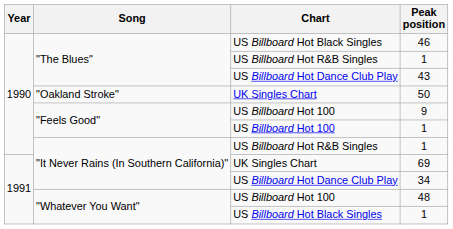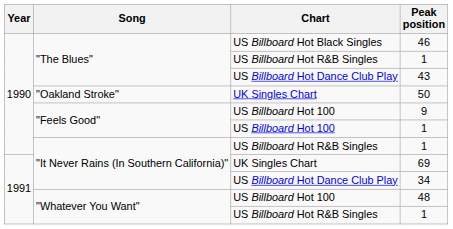"Whatever You Want" / 1 | Chart: US Billboard Hot Black Singles -> US Billboard Hot R&B Singles
